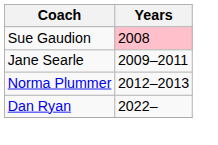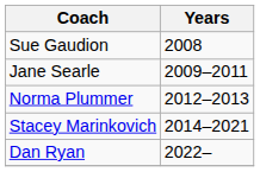Sue Gaudion | Years: pink background -> no background
+ row: Stacey Marinkovich | 2014–2021
